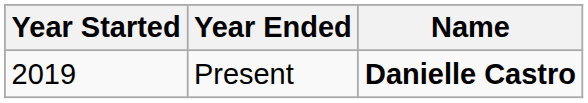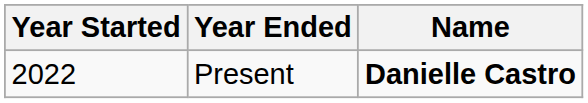Present | Year Started: 2019 -> 2022
